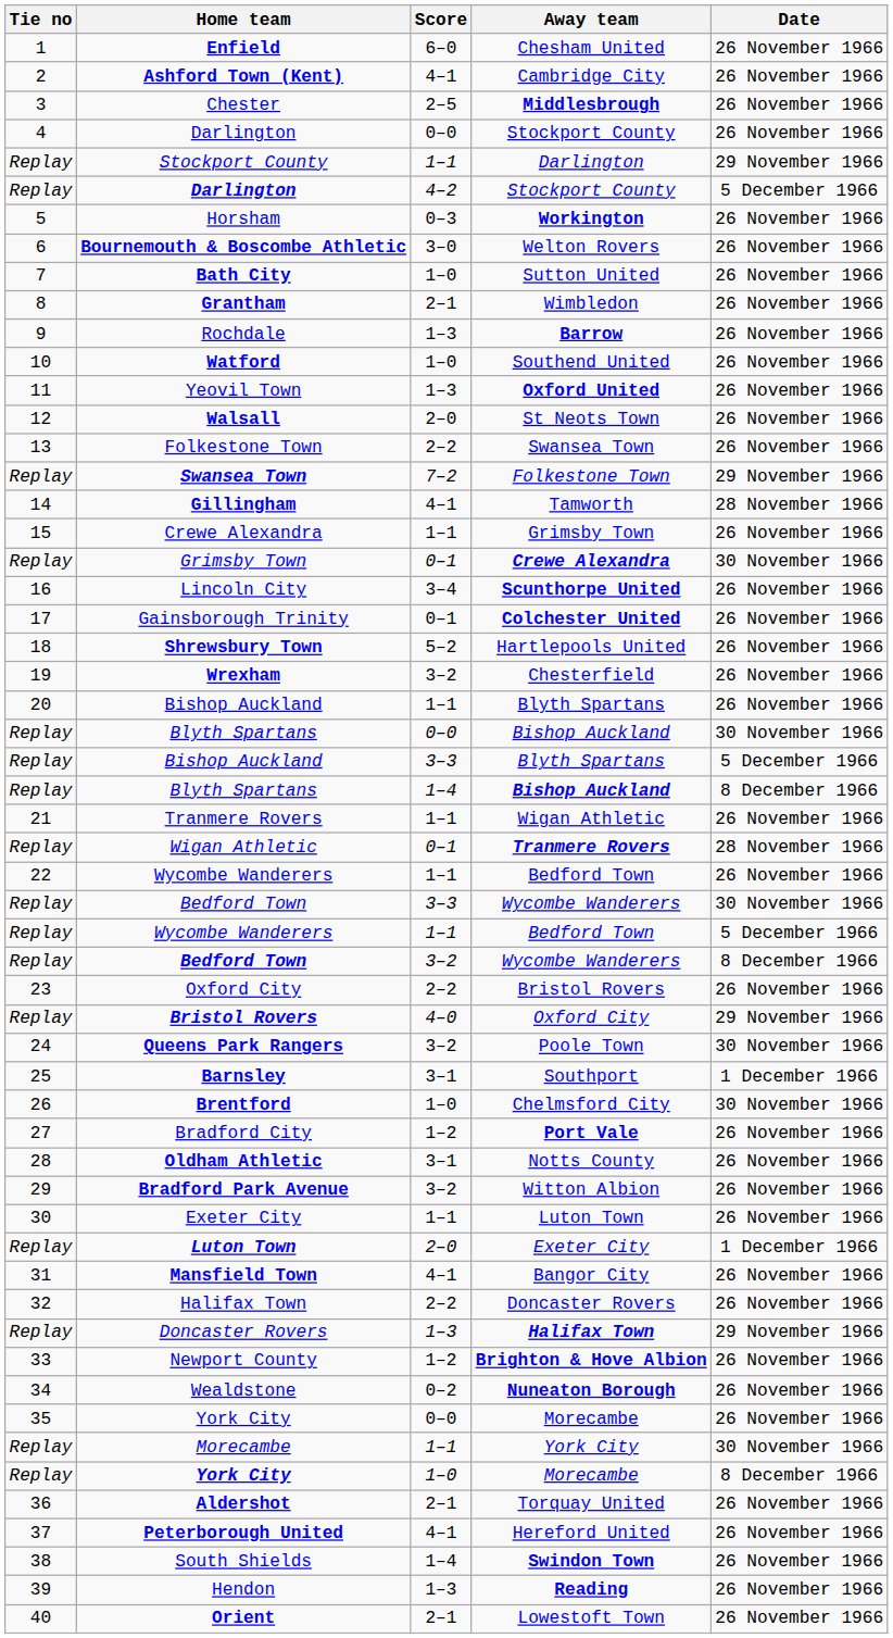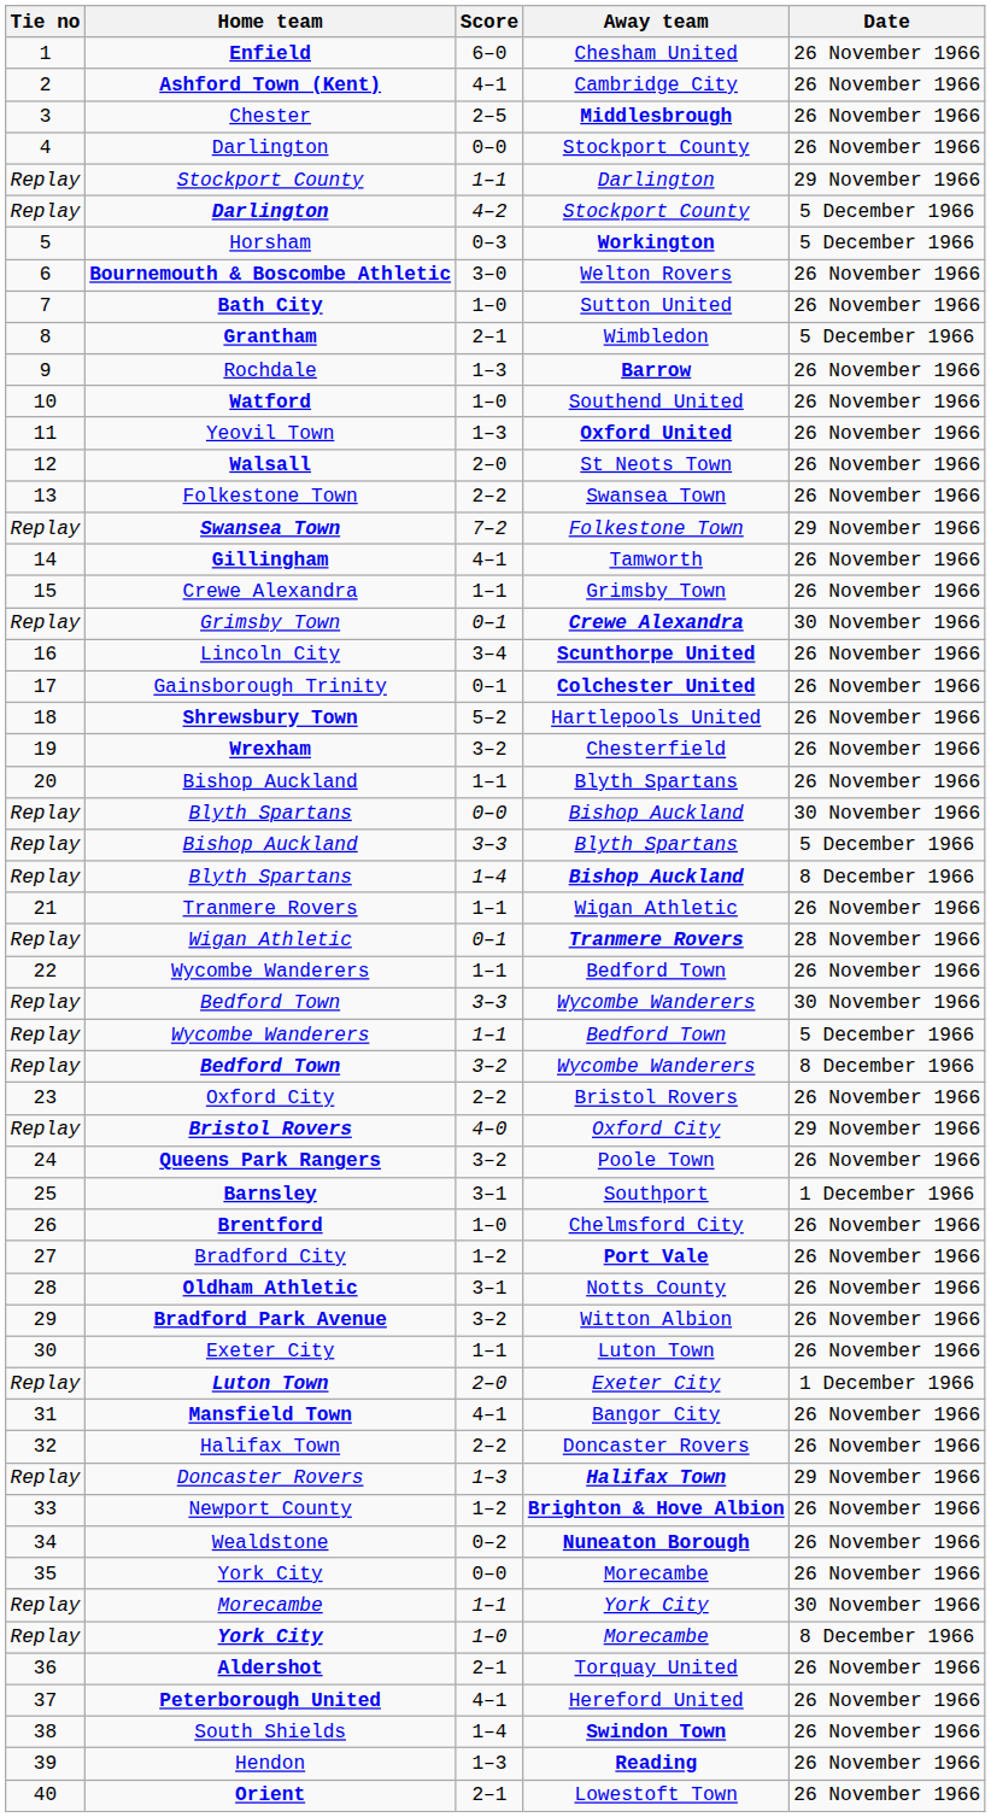Horsham | Date: 26 November 1966 -> 5 December 1966
Grantham | Date: 26 November 1966 -> 5 December 1966
Gillingham | Date: 28 November 1966 -> 26 November 1966
Queens Park Rangers | Date: 30 November 1966 -> 26 November 1966
Brentford | Date: 30 November 1966 -> 26 November 1966
